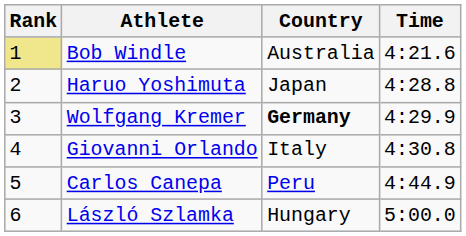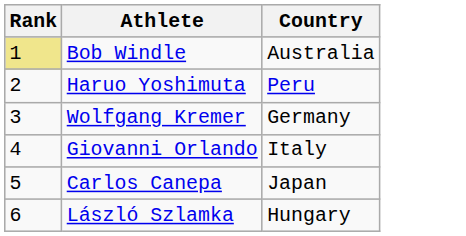- column: Time | 4:21.6 | 4:28.8 | 4:29.9 | 4:30.8 | 4:44.9 | 5:00.0
Haruo Yoshimuta | Country: Japan -> Peru
Wolfgang Kremer | Country: bold -> normal
Carlos Canepa | Country: Peru -> Japan
